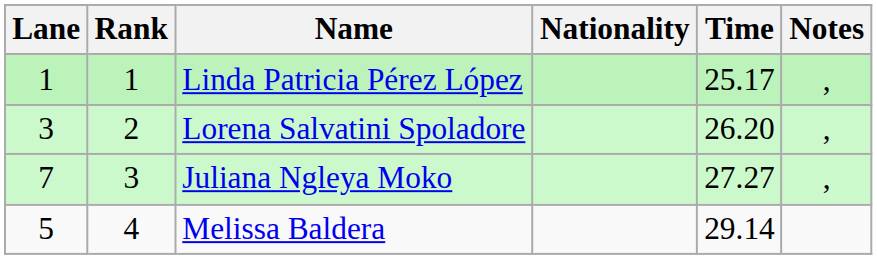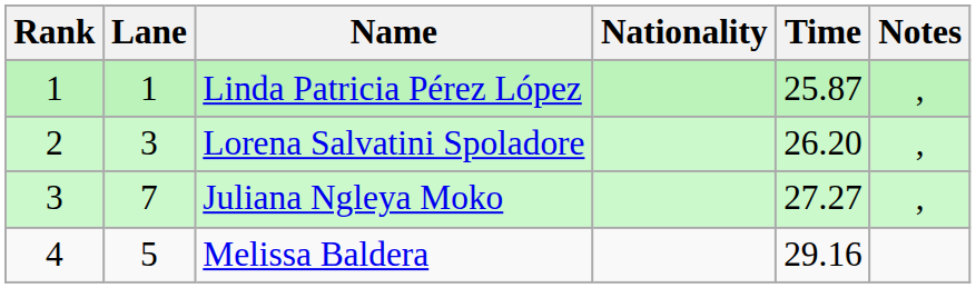columns swapped: Rank <-> Lane
Linda Patricia Pérez López | Time: 25.17 -> 25.87
Melissa Baldera | Time: 29.14 -> 29.16
